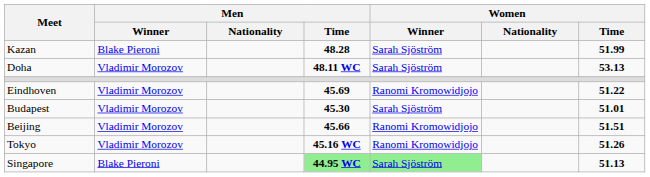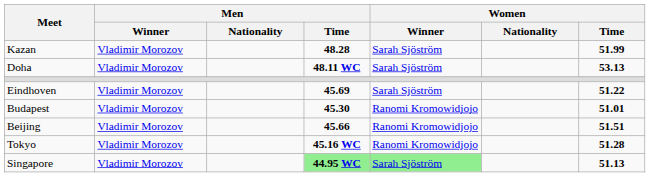Kazan | Men / Winner: Blake Pieroni -> Vladimir Morozov
Eindhoven | Women / Winner: Ranomi Kromowidjojo -> Sarah Sjöström
Budapest | Women / Winner: Sarah Sjöström -> Ranomi Kromowidjojo
Tokyo | Women / Time: 51.26 -> 51.28
Singapore | Men / Winner: Blake Pieroni -> Vladimir Morozov
